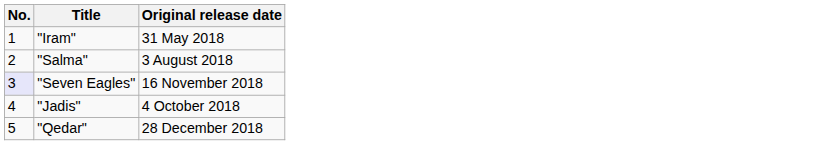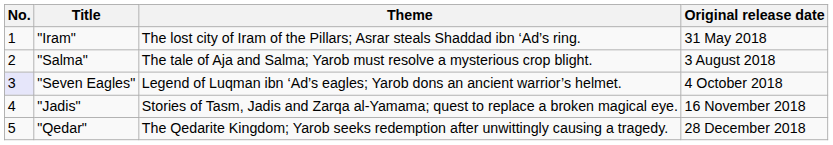+ column: Theme | The lost city of Iram of the Pillars; Asrar steals Shaddad ibn ‘Ad’s ring. | The tale of Aja and Salma; Yarob must resolve a mysterious crop blight. | Legend of Luqman ibn ‘Ad’s eagles; Yarob dons an ancient warrior’s helmet. | Stories of Tasm, Jadis and Zarqa al‑Yamama; quest to replace a broken magical eye. | The Qedarite Kingdom; Yarob seeks redemption after unwittingly causing a tragedy.
"Seven Eagles" | Original release date: 16 November 2018 -> 4 October 2018
"Jadis" | Original release date: 4 October 2018 -> 16 November 2018
